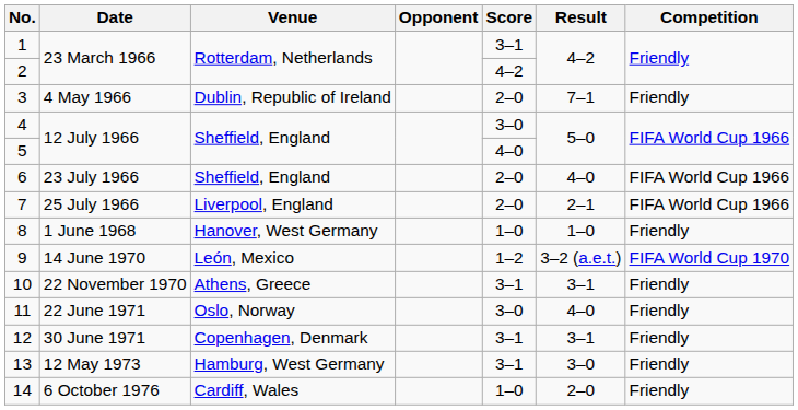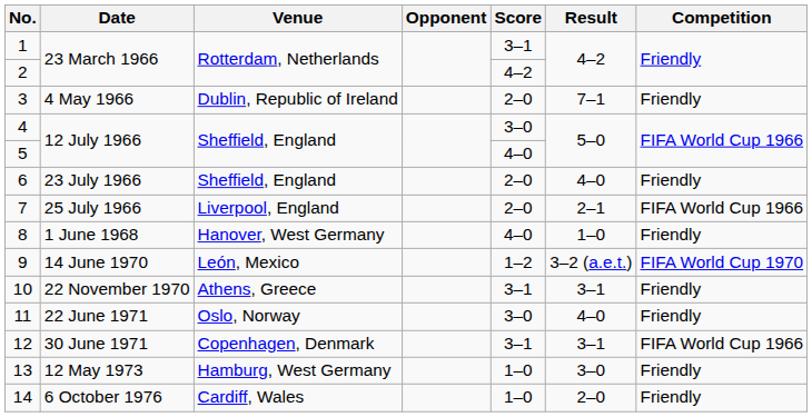6 | Competition: FIFA World Cup 1966 -> Friendly
8 | Score: 1–0 -> 4–0
12 | Competition: Friendly -> FIFA World Cup 1966
13 | Score: 3–1 -> 1–0
